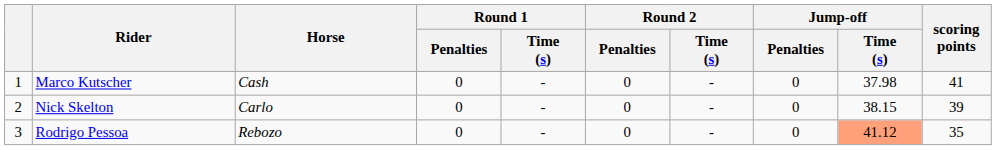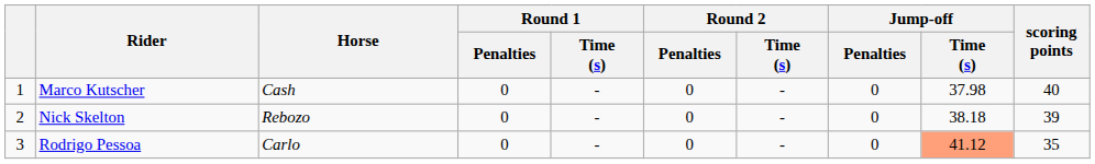Marco Kutscher | scoring points: 41 -> 40
Nick Skelton | Horse: Carlo -> Rebozo
Nick Skelton | Jump-off / Time (s): 38.15 -> 38.18
Rodrigo Pessoa | Horse: Rebozo -> Carlo
